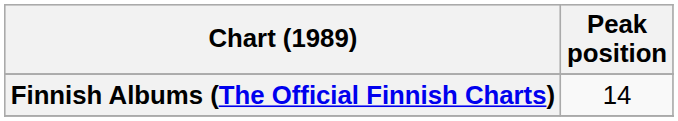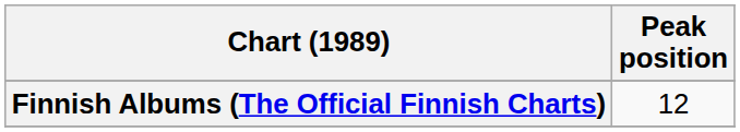Finnish Albums (The Official Finnish Charts) | Peak position: 14 -> 12
